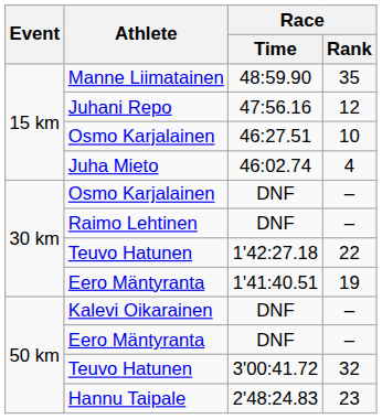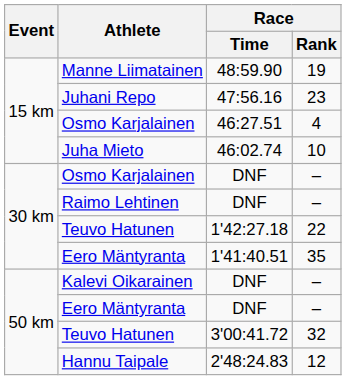Manne Liimatainen | Race / Rank: 35 -> 19
Juhani Repo | Race / Rank: 12 -> 23
Osmo Karjalainen / 46:27.51 | Race / Rank: 10 -> 4
Juha Mieto | Race / Rank: 4 -> 10
Eero Mäntyranta / 1'41:40.51 | Race / Rank: 19 -> 35
Hannu Taipale | Race / Rank: 23 -> 12
